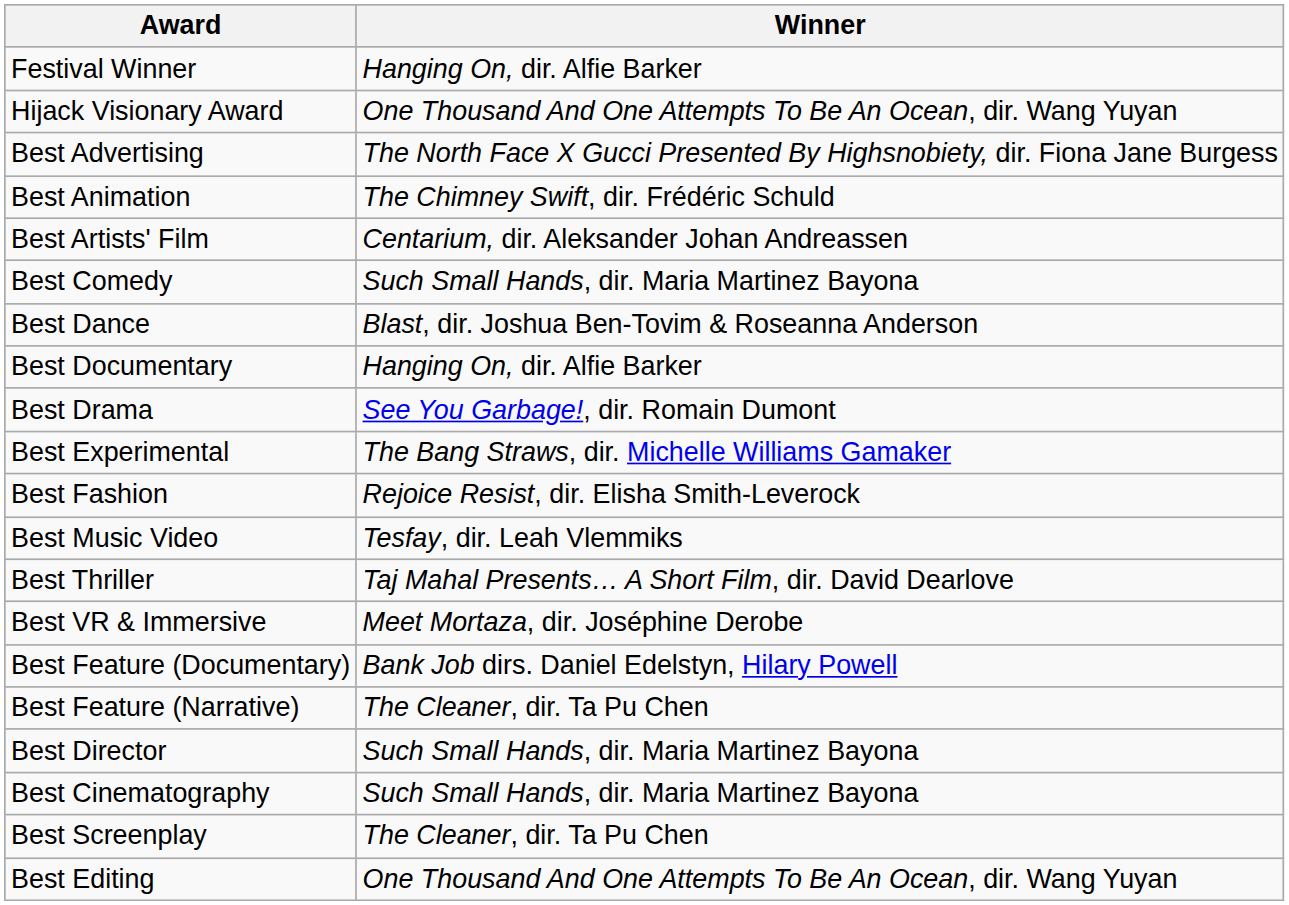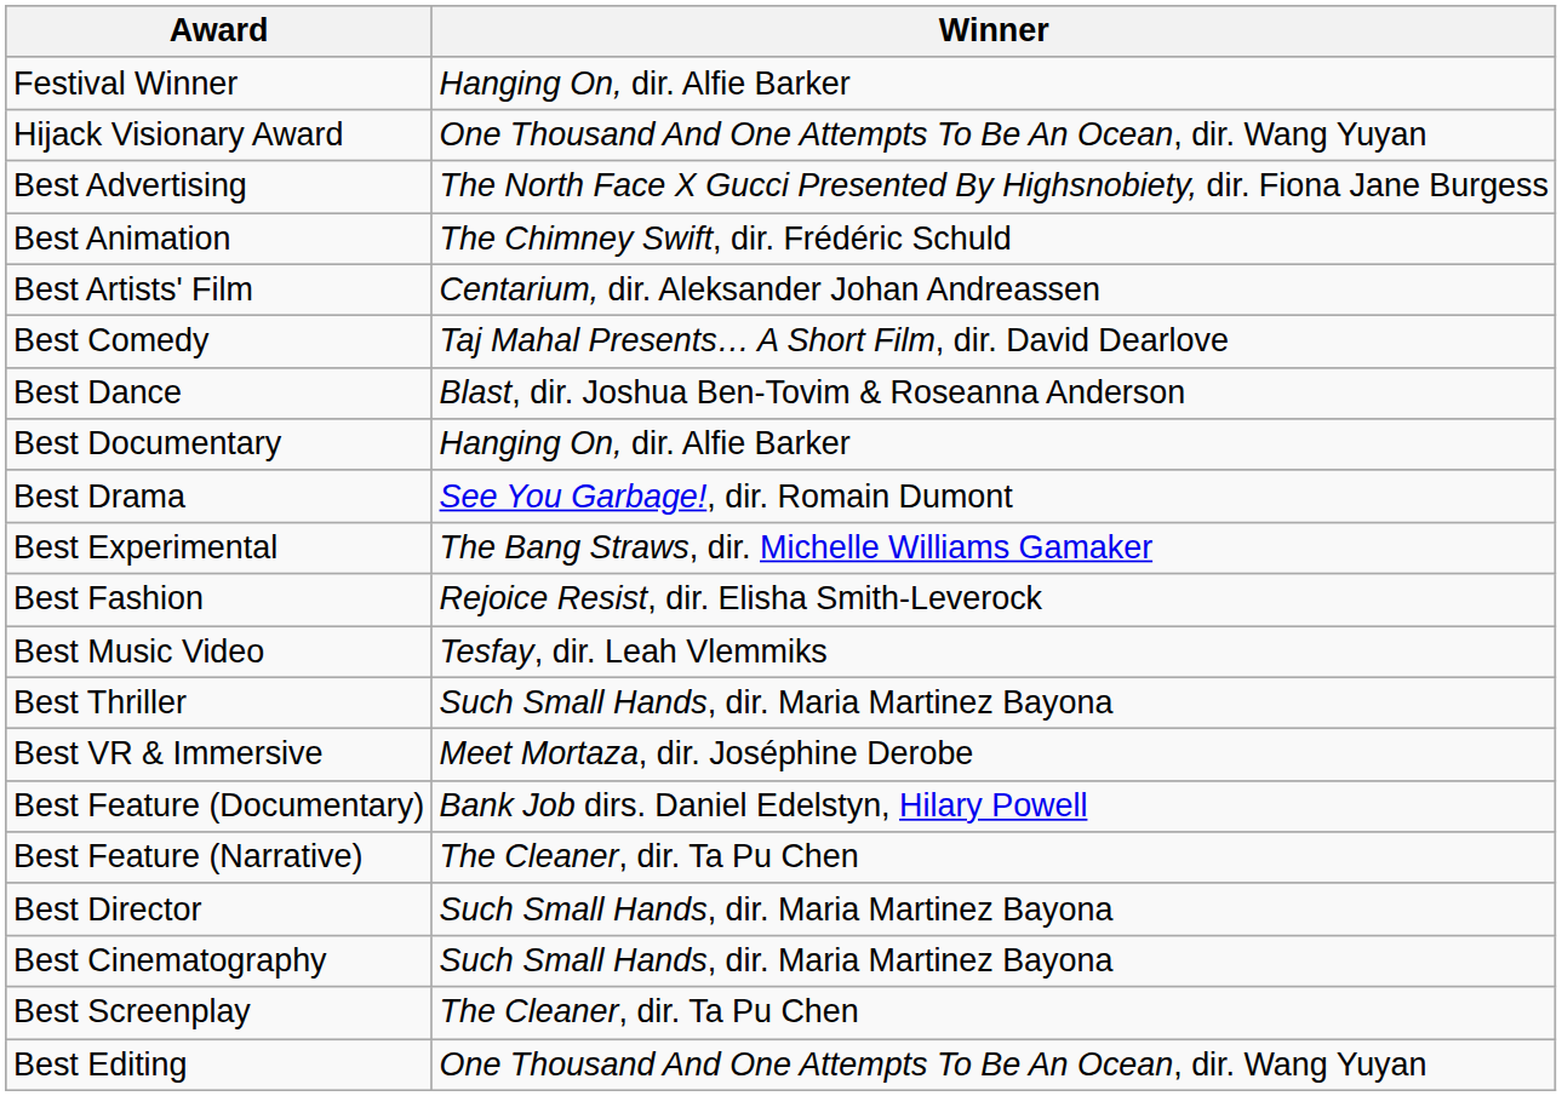Best Comedy | Winner: Such Small Hands, dir. Maria Martinez Bayona -> Taj Mahal Presents… A Short Film, dir. David Dearlove
Best Thriller | Winner: Taj Mahal Presents… A Short Film, dir. David Dearlove -> Such Small Hands, dir. Maria Martinez Bayona
